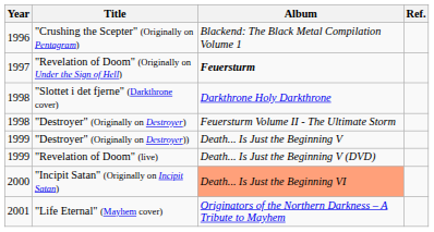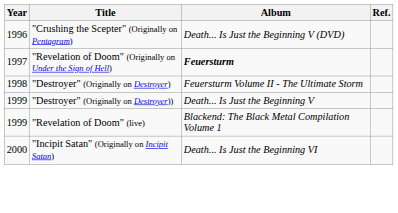"Crushing the Scepter" (Originally on Pentagram) | Album: Blackend: The Black Metal Compilation Volume 1 -> Death... Is Just the Beginning V (DVD)
- row: 1998 | "Slottet i det fjerne" (Darkthrone cover) | Darkthrone Holy Darkthrone
"Revelation of Doom" (live) | Album: Death... Is Just the Beginning V (DVD) -> Blackend: The Black Metal Compilation Volume 1
"Incipit Satan" (Originally on Incipit Satan) | Album: lightsalmon background -> no background
- row: 2001 | "Life Eternal" (Mayhem cover) | Originators of the Northern Darkness – A Tribute to Mayhem
